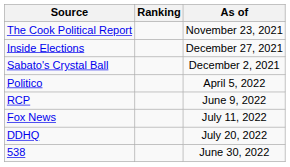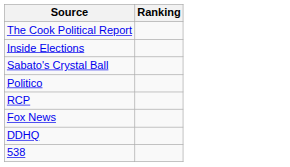- column: As of | November 23, 2021 | December 27, 2021 | December 2, 2021 | April 5, 2022 | June 9, 2022 | July 11, 2022 | July 20, 2022 | June 30, 2022
